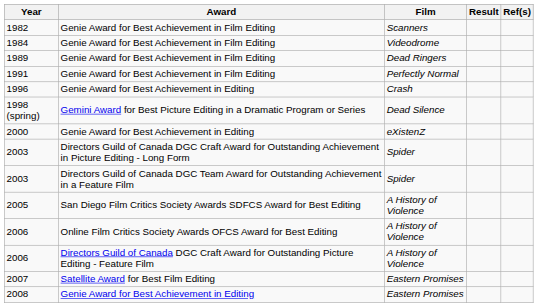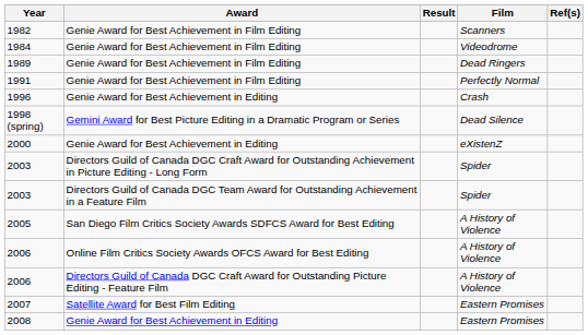columns swapped: Film <-> Result
